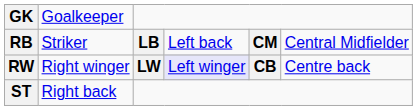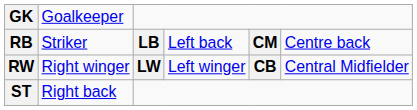RB | column 6: Central Midfielder -> Centre back
RW | column 4: lavender background -> no background
RW | column 6: Centre back -> Central Midfielder
